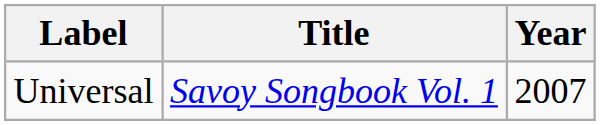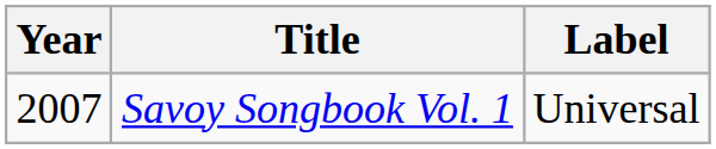columns swapped: Year <-> Label
